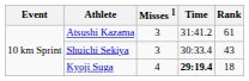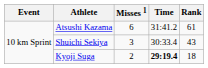Atsushi Kazama | Misses 1: 3 -> 6
Kyoji Suga | Misses 1: 4 -> 2
